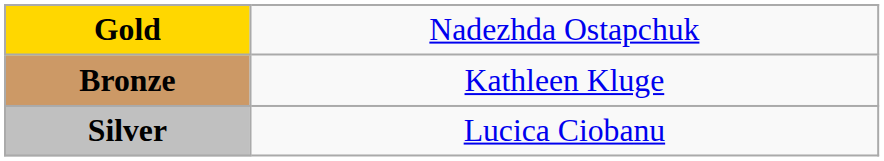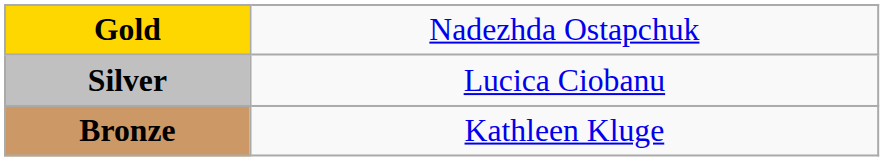rows swapped: Silver <-> Bronze
